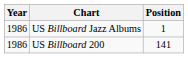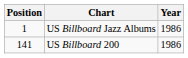columns swapped: Year <-> Position
